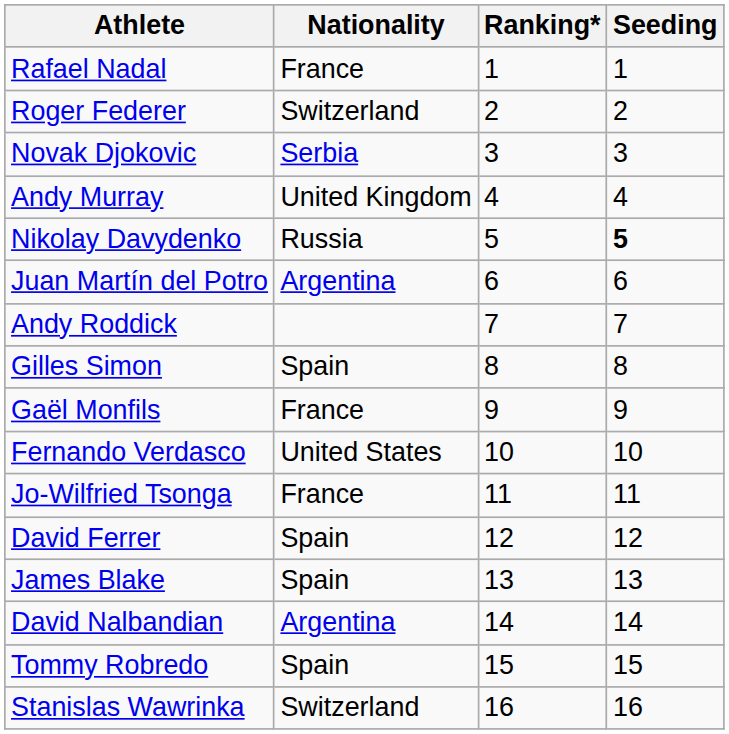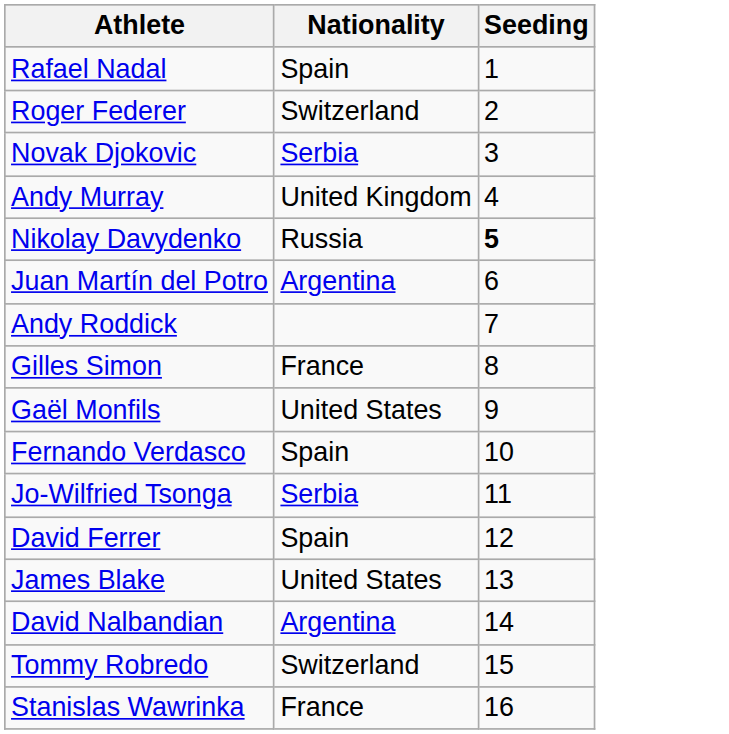- column: Ranking* | 1 | 2 | 3 | 4 | 5 | 6 | 7 | 8 | 9 | 10 | 11 | 12 | 13 | 14 | 15 | 16
Rafael Nadal | Nationality: France -> Spain
Gilles Simon | Nationality: Spain -> France
Gaël Monfils | Nationality: France -> United States
Fernando Verdasco | Nationality: United States -> Spain
Jo-Wilfried Tsonga | Nationality: France -> Serbia
James Blake | Nationality: Spain -> United States
Tommy Robredo | Nationality: Spain -> Switzerland
Stanislas Wawrinka | Nationality: Switzerland -> France
